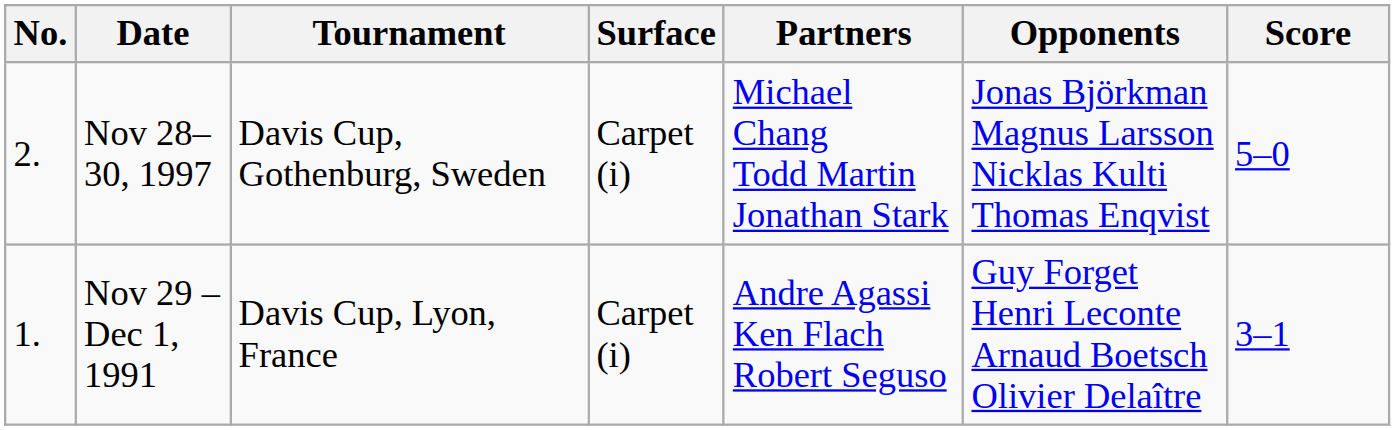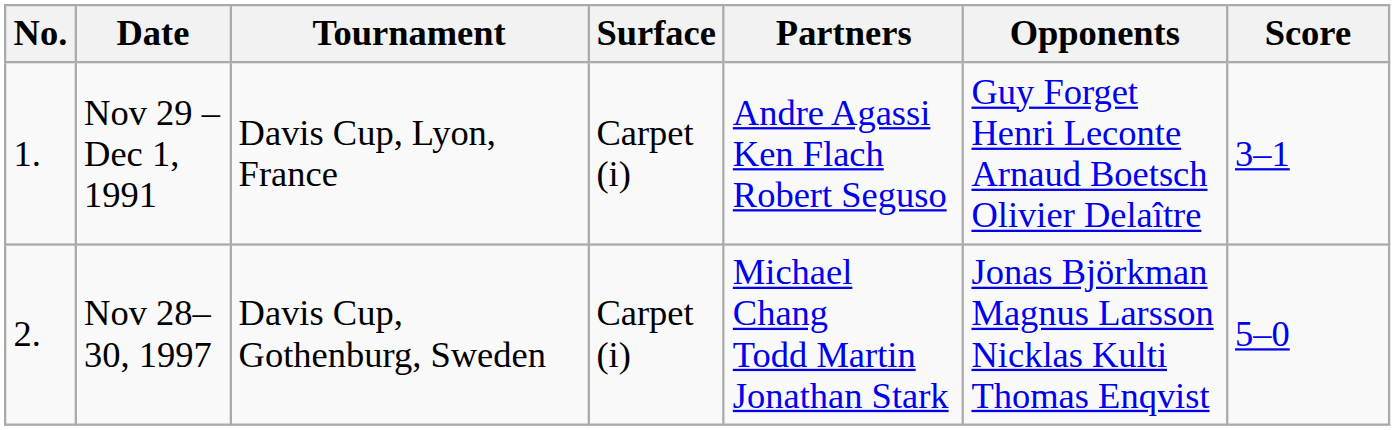rows swapped: Nov 29 – Dec 1, 1991 <-> Nov 28–30, 1997
